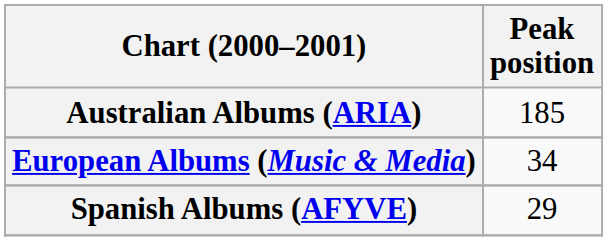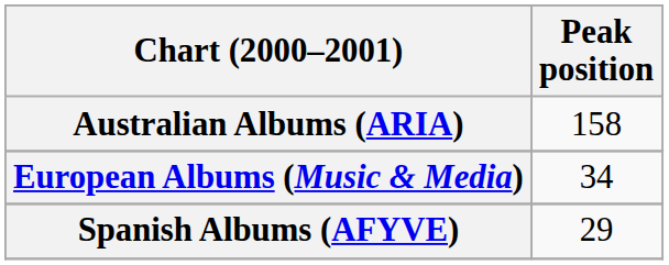Australian Albums (ARIA) | Peak position: 185 -> 158
